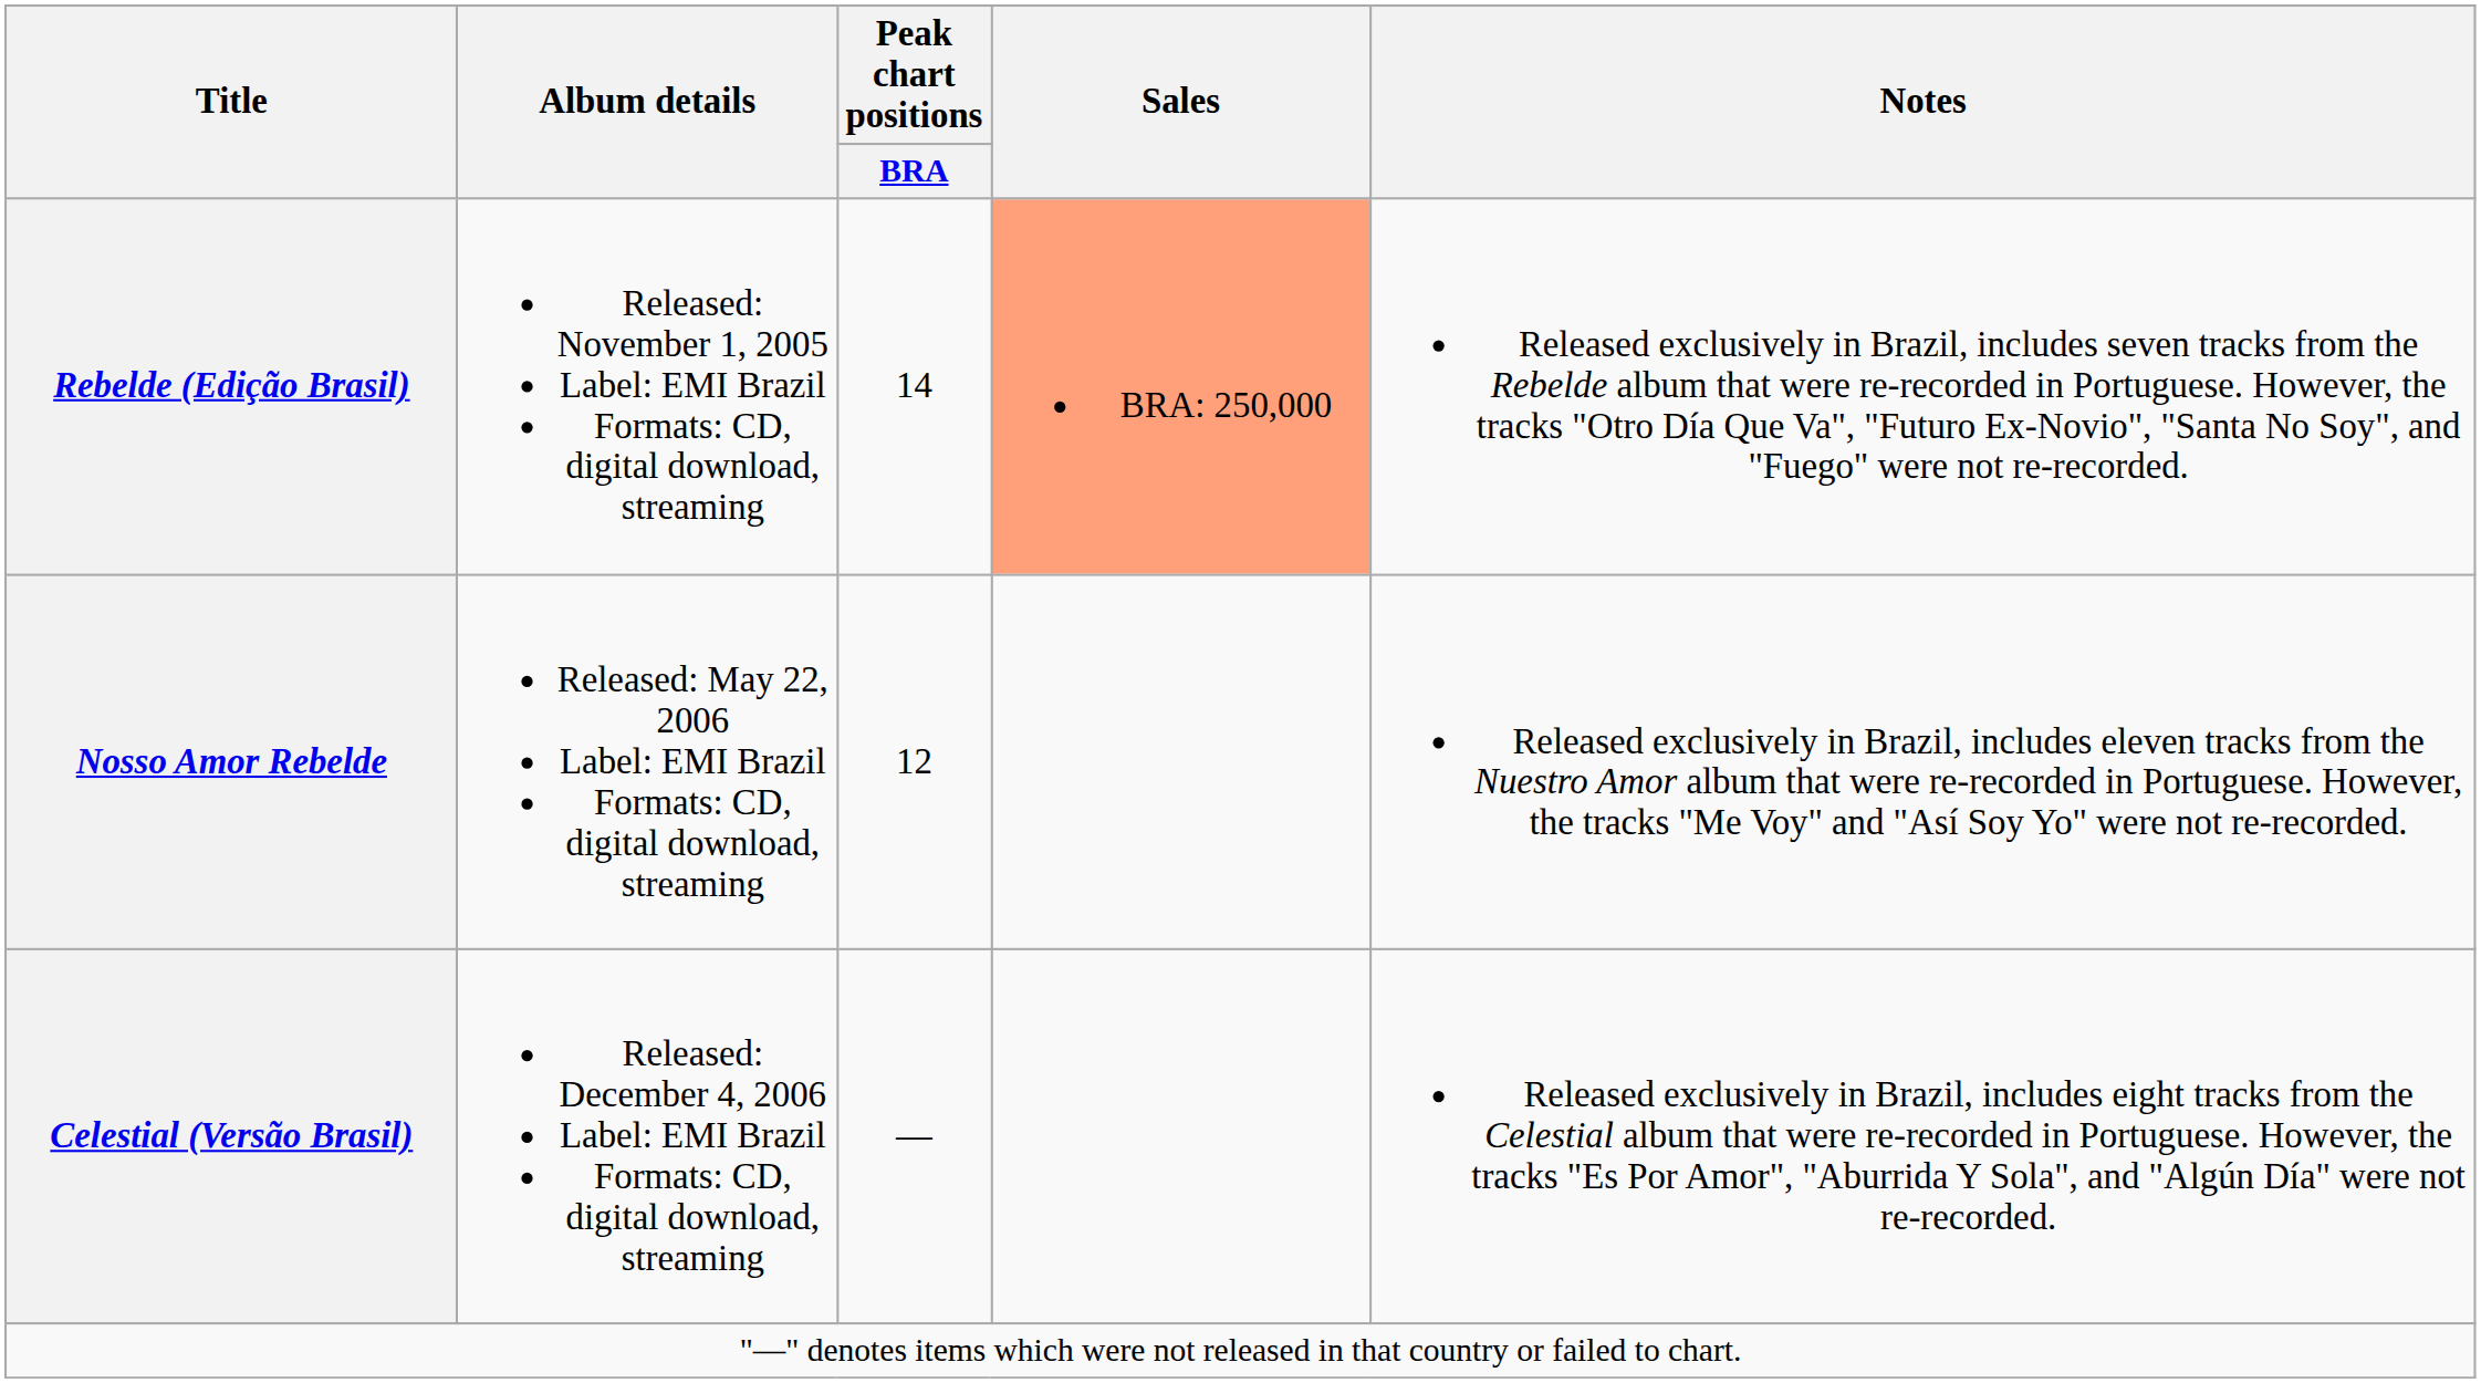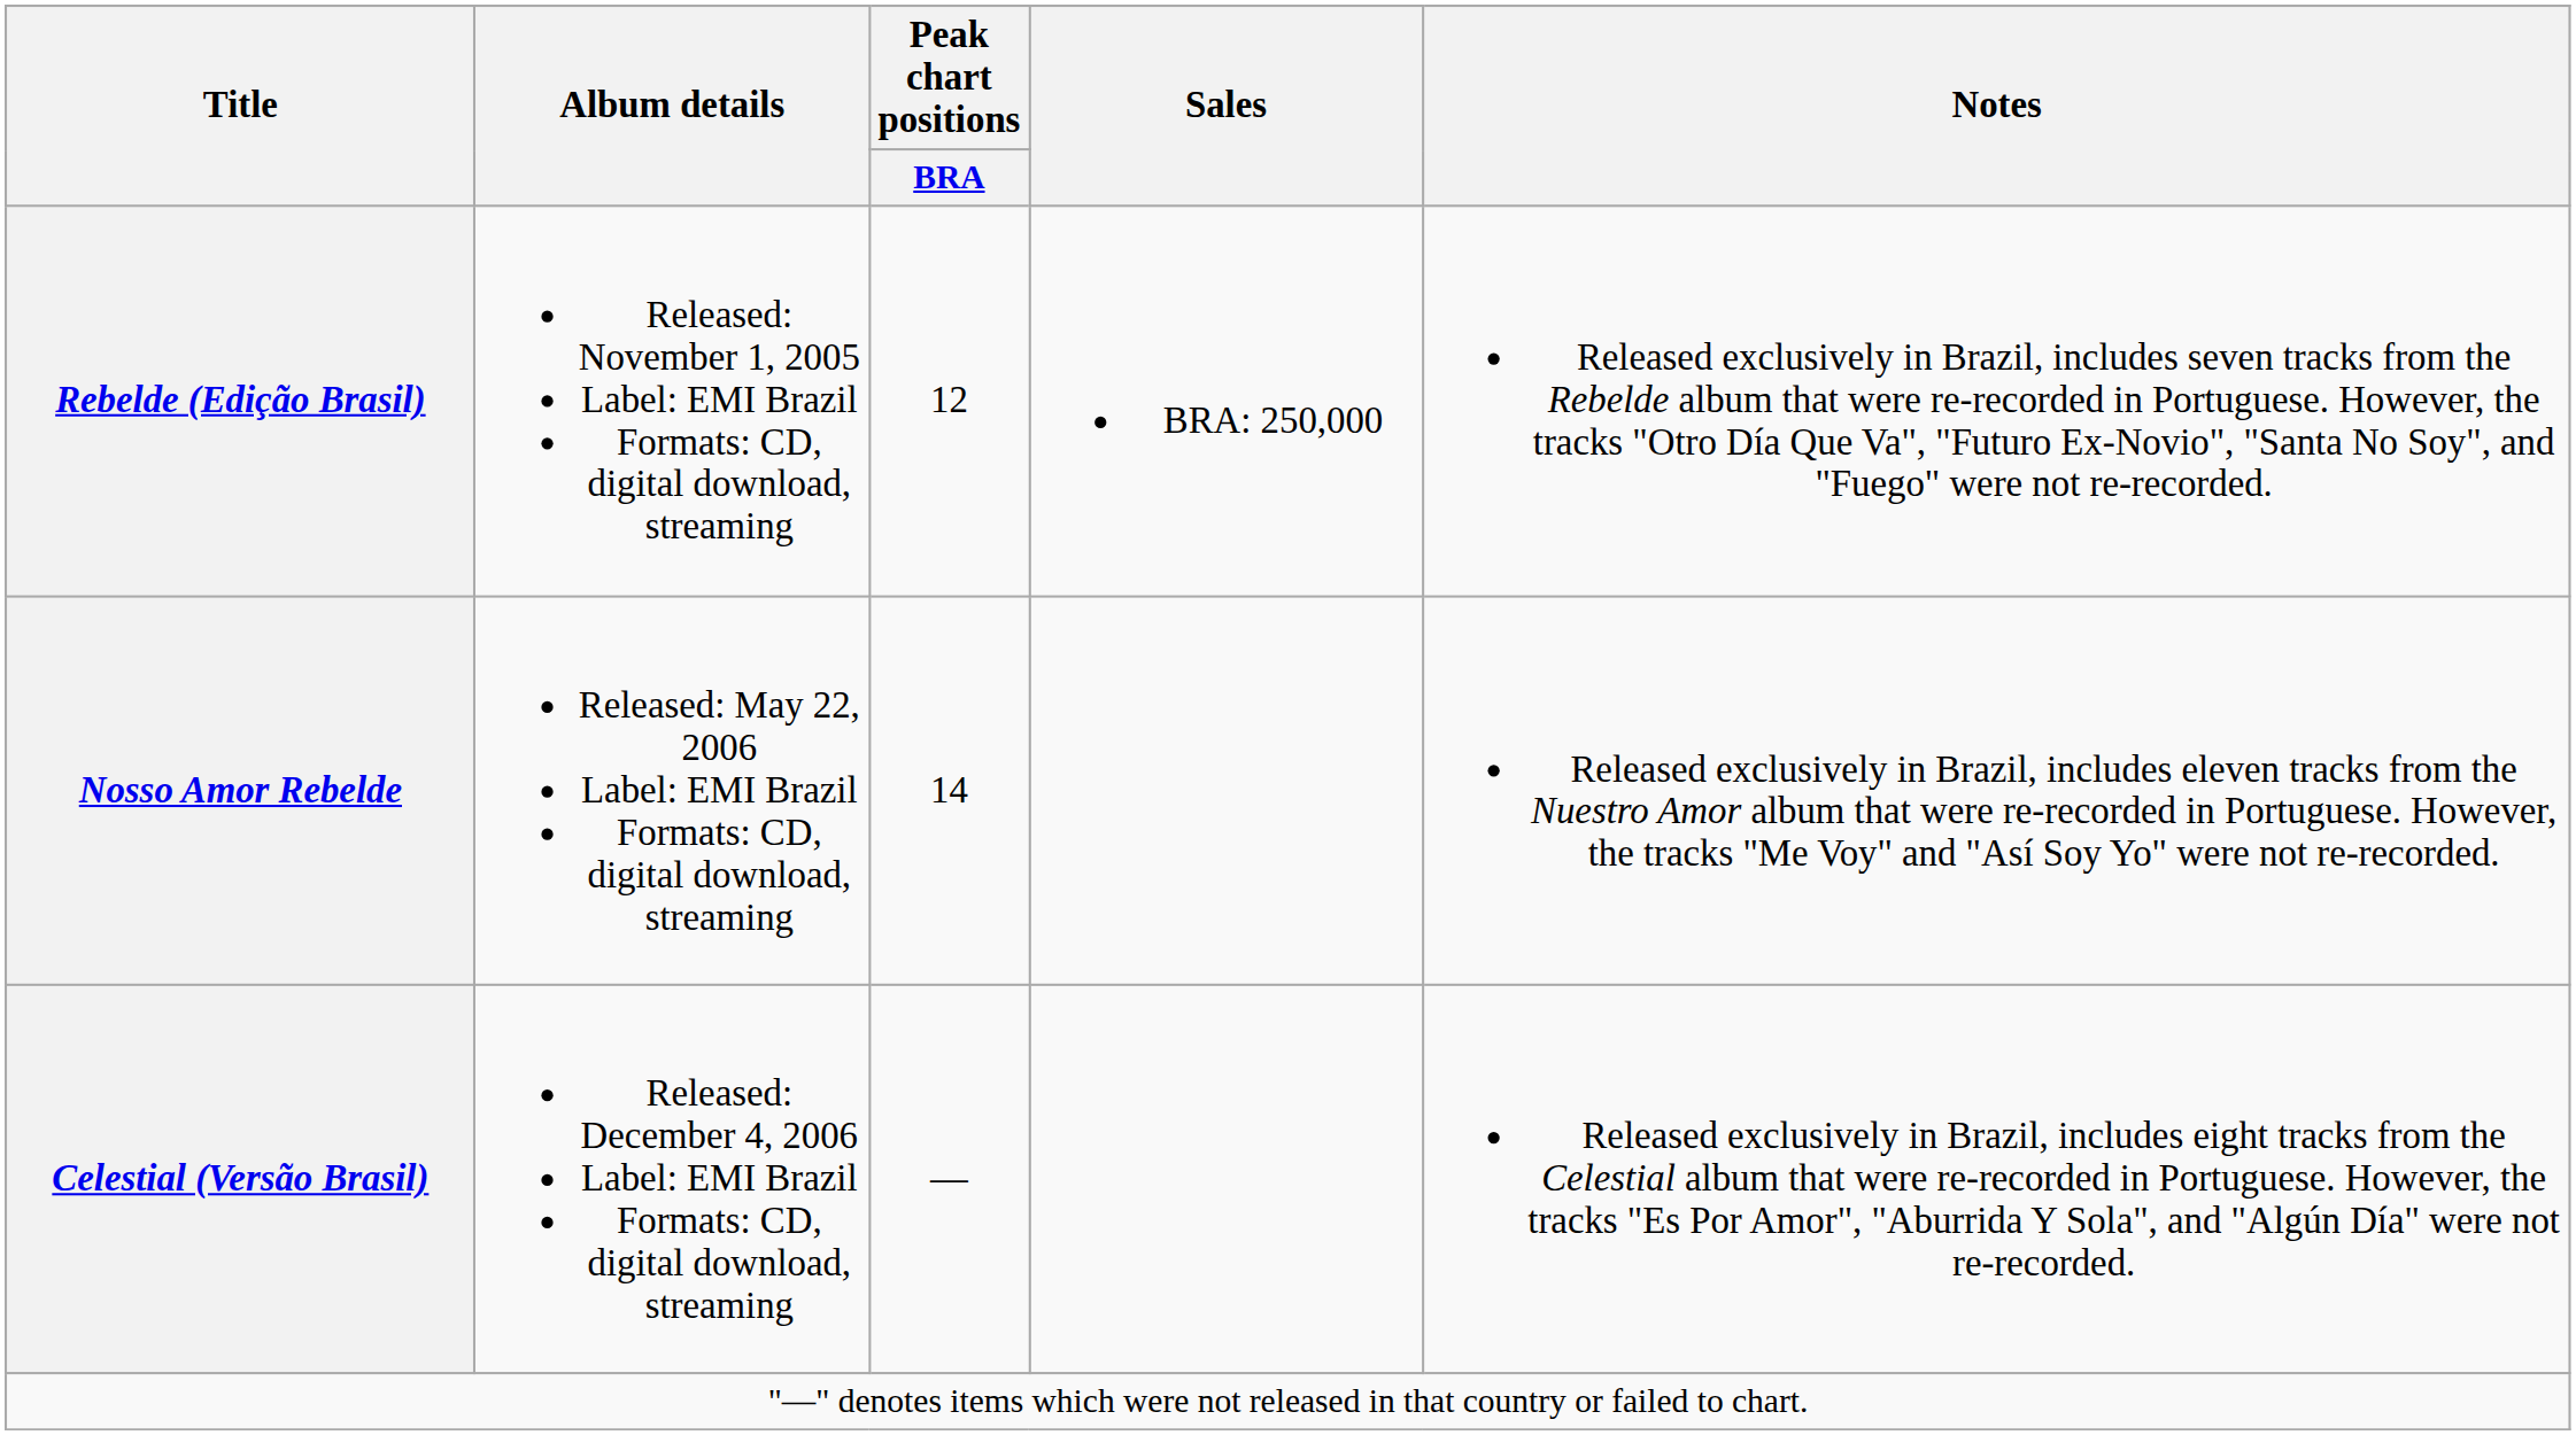Rebelde (Edição Brasil) | Peak chart positions / BRA: 14 -> 12
Rebelde (Edição Brasil) | Sales: lightsalmon background -> no background
Nosso Amor Rebelde | Peak chart positions / BRA: 12 -> 14
